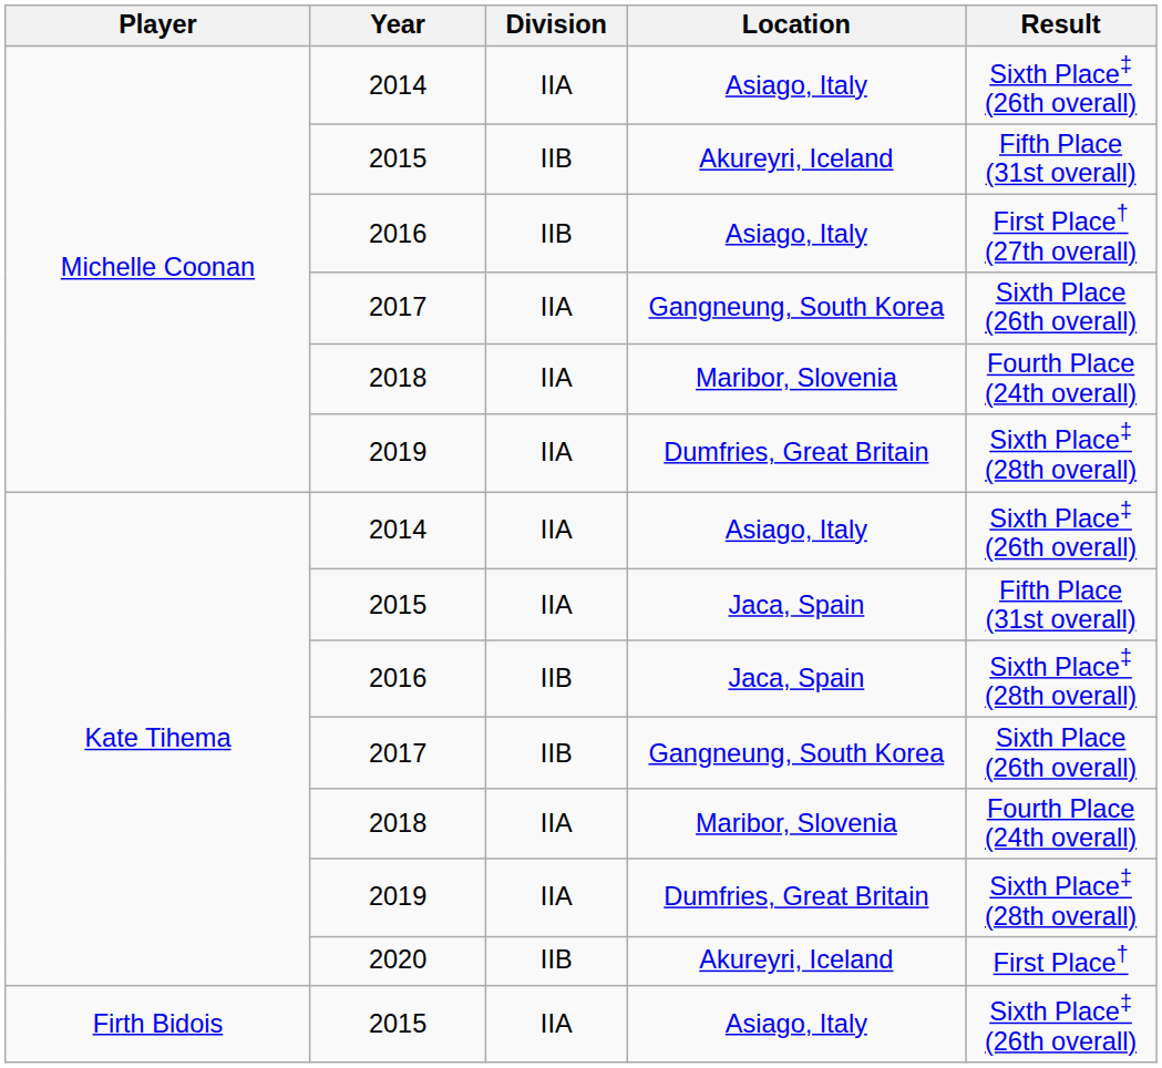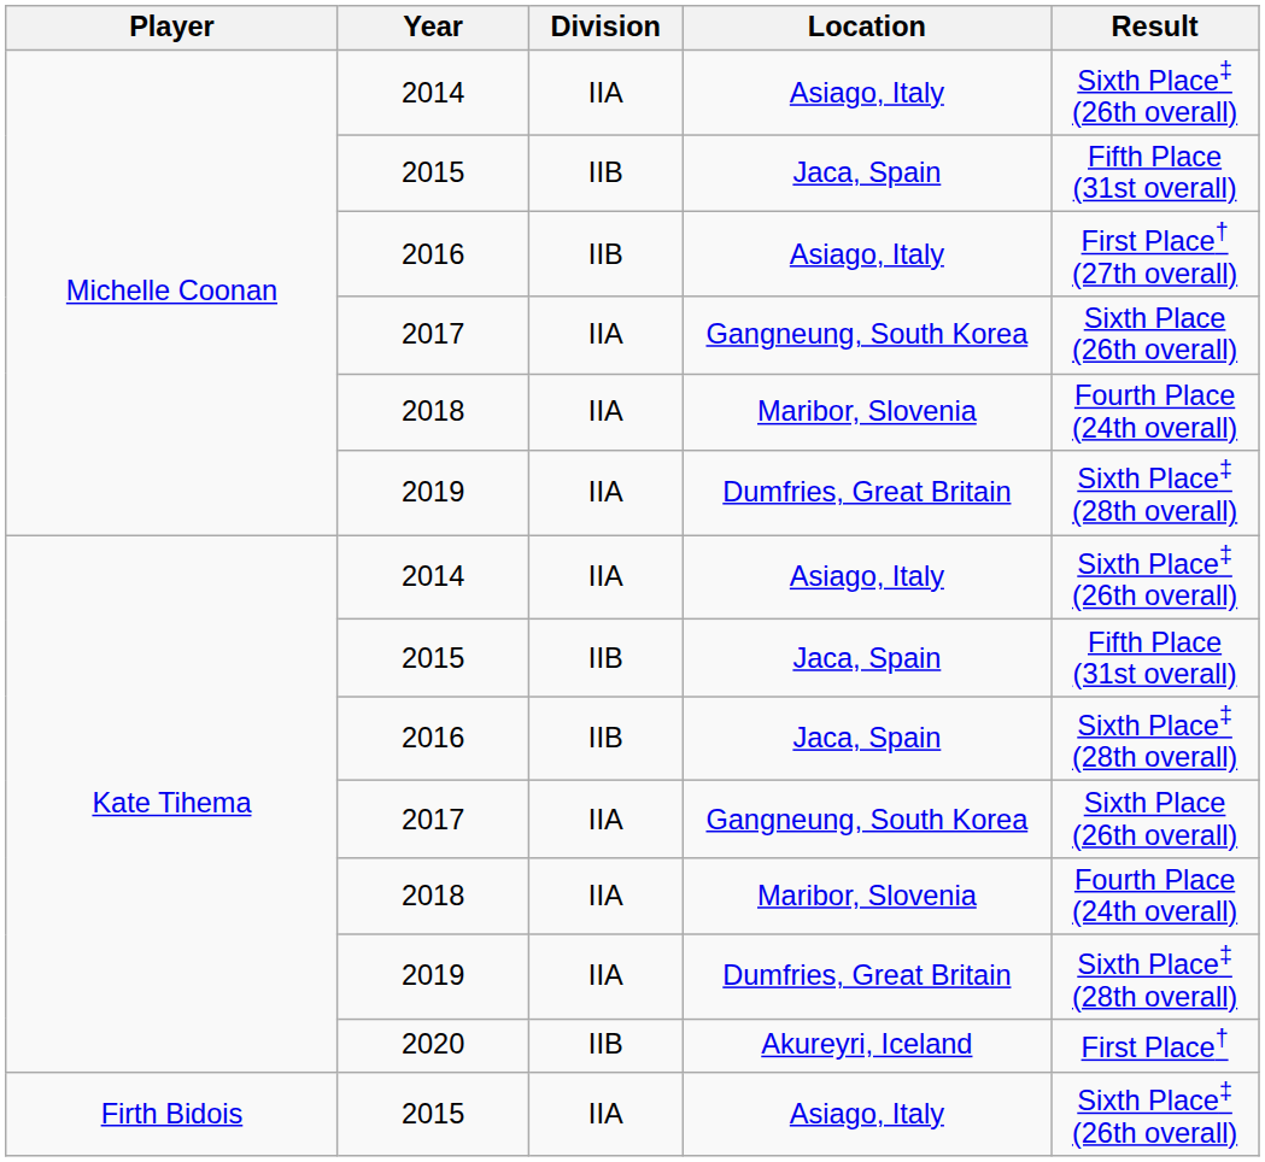Michelle Coonan / 2015 | Location: Akureyri, Iceland -> Jaca, Spain
Kate Tihema / 2015 | Division: IIA -> IIB
Kate Tihema / 2017 | Division: IIB -> IIA
